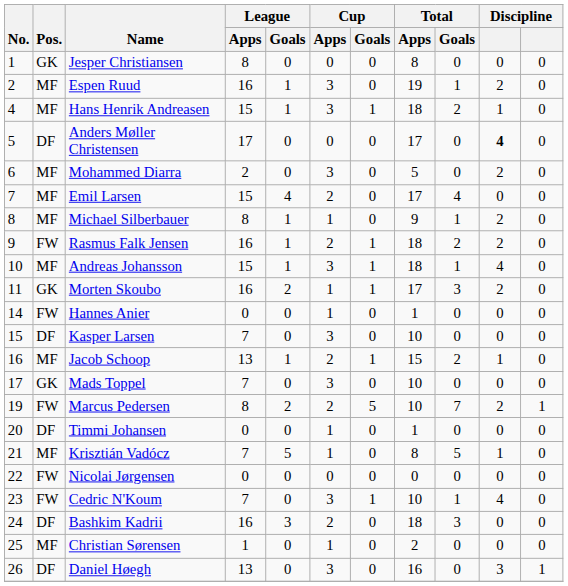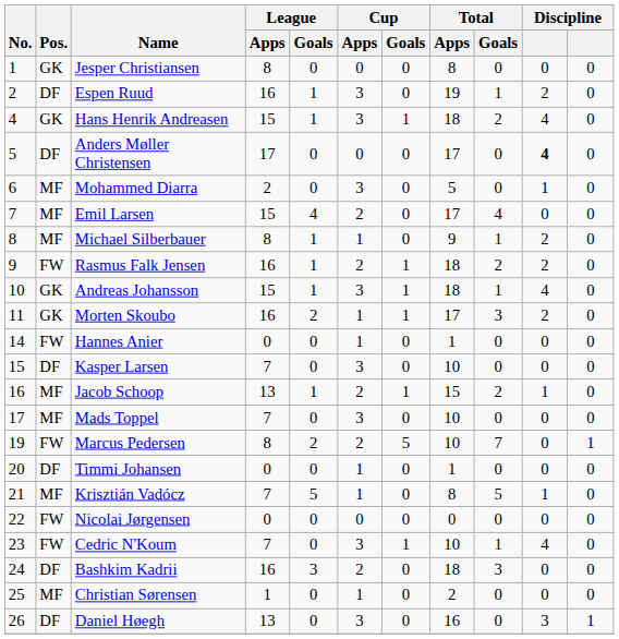Espen Ruud | Pos.: MF -> DF
Hans Henrik Andreasen | Pos.: MF -> GK
Hans Henrik Andreasen | column 10: 1 -> 4
Mohammed Diarra | column 10: 2 -> 1
Andreas Johansson | Pos.: MF -> GK
Mads Toppel | Pos.: GK -> MF
Marcus Pedersen | column 10: 2 -> 0
